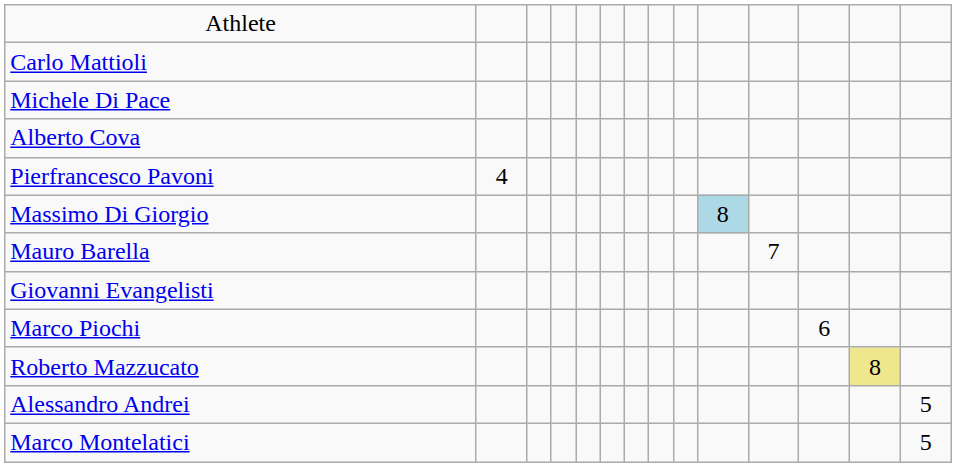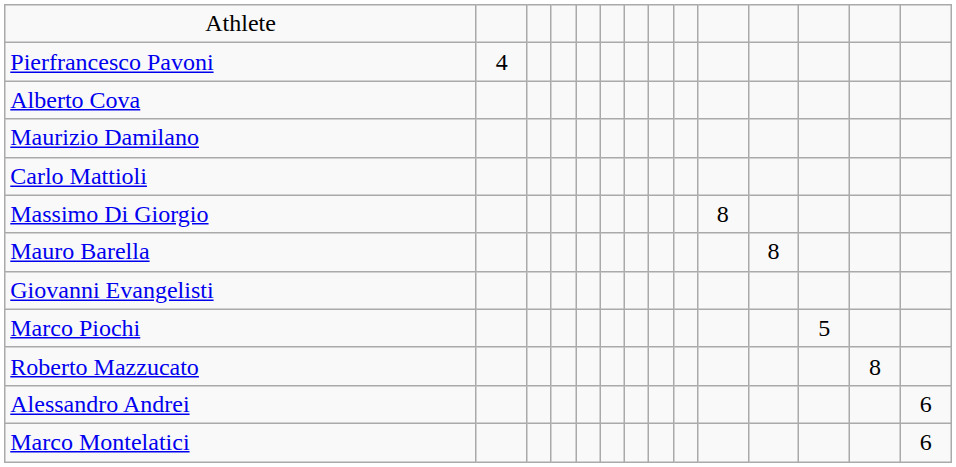rows swapped: Pierfrancesco Pavoni <-> Carlo Mattioli
- row: Michele Di Pace
+ row: Maurizio Damilano
Massimo Di Giorgio | column 10: lightblue background -> no background
Mauro Barella | column 11: 7 -> 8
Marco Piochi | column 12: 6 -> 5
Roberto Mazzucato | column 13: khaki background -> no background
Alessandro Andrei | column 14: 5 -> 6
Marco Montelatici | column 14: 5 -> 6
